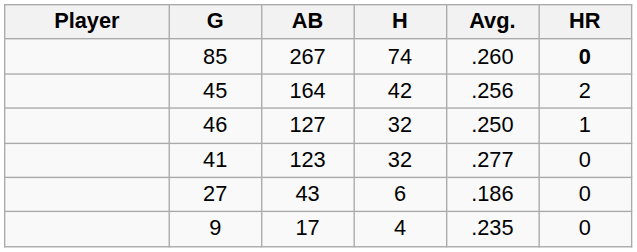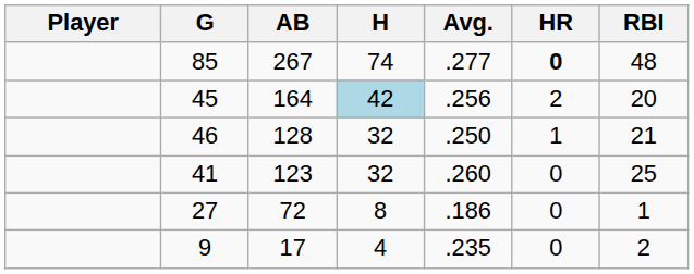+ column: RBI | 48 | 20 | 21 | 25 | 1 | 2
85 | Avg.: .260 -> .277
45 | H: no background -> lightblue background
46 | AB: 127 -> 128
41 | Avg.: .277 -> .260
27 | AB: 43 -> 72
27 | H: 6 -> 8
